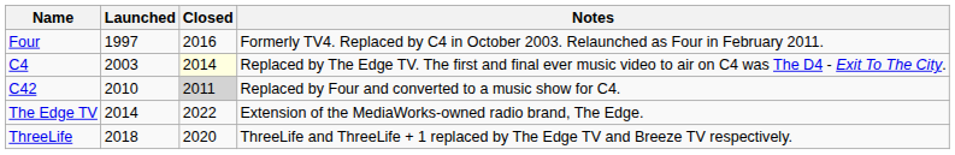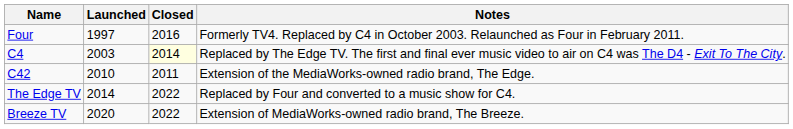C42 | Closed: lightgrey background -> no background
C42 | Notes: Replaced by Four and converted to a music show for C4. -> Extension of the MediaWorks-owned radio brand, The Edge.
The Edge TV | Notes: Extension of the MediaWorks-owned radio brand, The Edge. -> Replaced by Four and converted to a music show for C4.
- row: ThreeLife | 2018 | 2020 | ThreeLife and ThreeLife + 1 replaced by The Edge TV and Breeze TV respectively.
+ row: Breeze TV | 2020 | 2022 | Extension of MediaWorks-owned radio brand, The Breeze.
